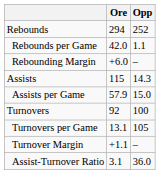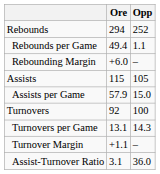Rebounds per Game | Ore: 42.0 -> 49.4
Assists | Opp: 14.3 -> 105
Turnovers per Game | Opp: 105 -> 14.3
